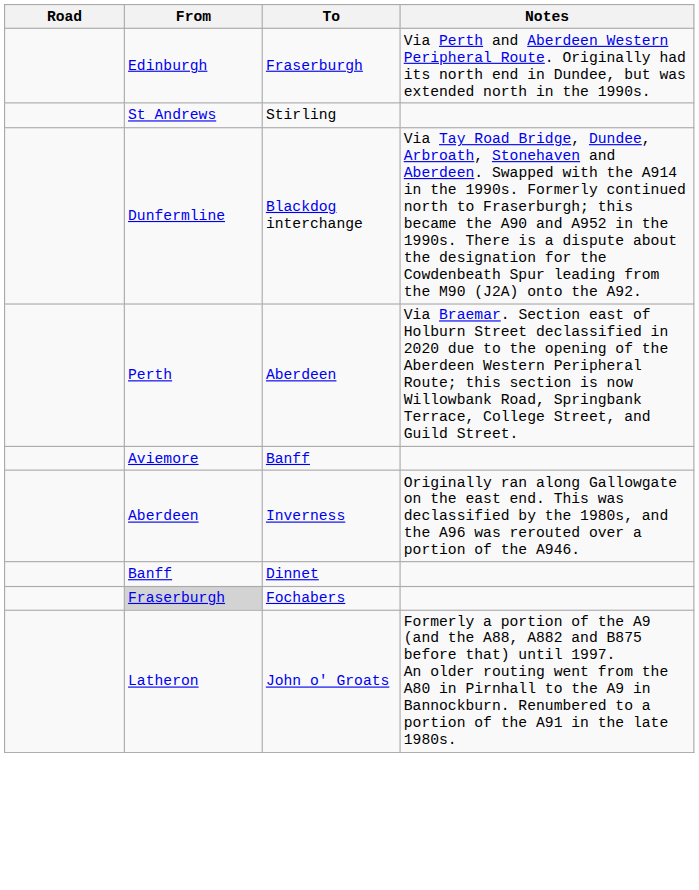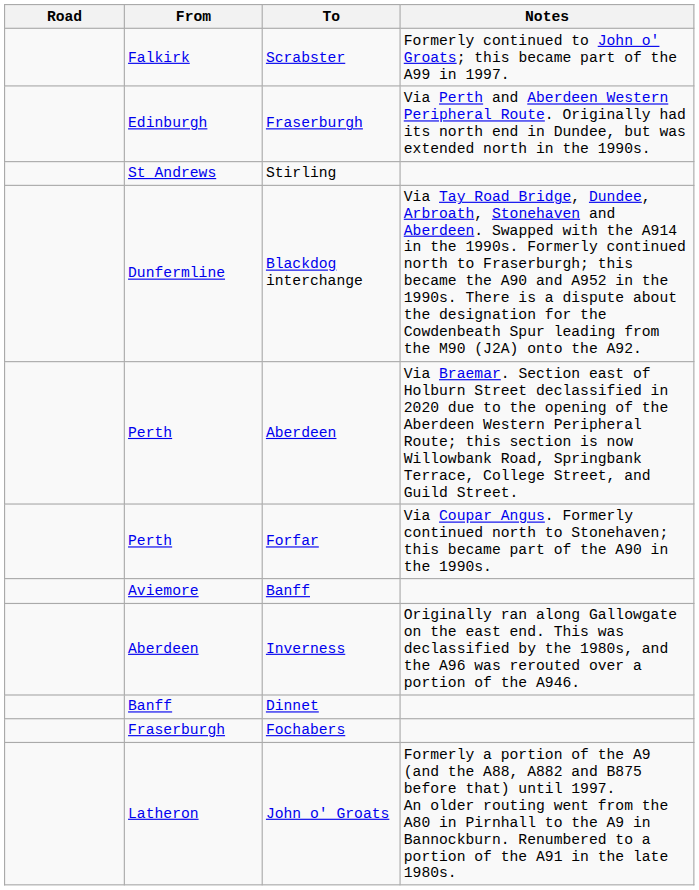+ row: Falkirk | Scrabster | Formerly continued to John o' Groats; this became part of the A99 in 1997.
+ row: Perth | Forfar | Via Coupar Angus. Formerly continued north to Stonehaven; this became part of the A90 in the 1990s.
Fochabers | From: lightgrey background -> no background
